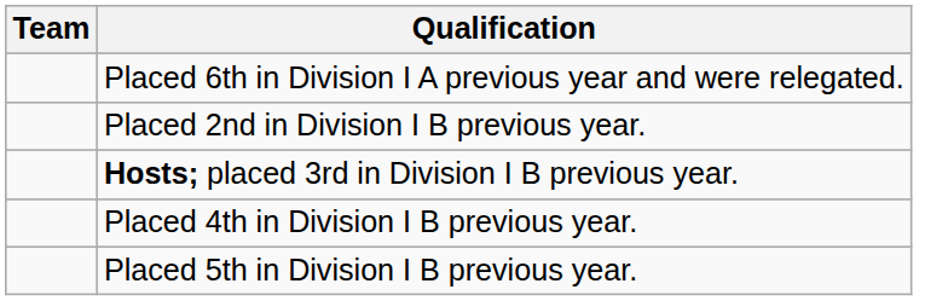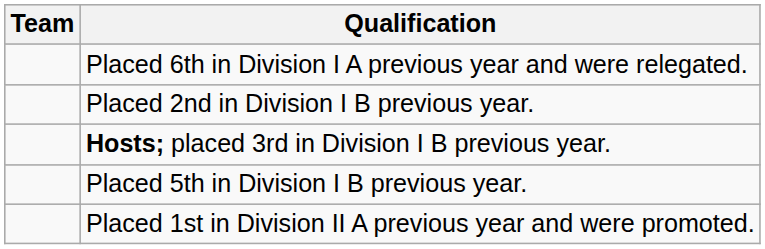- row: Placed 4th in Division I B previous year.
+ row: Placed 1st in Division II A previous year and were promoted.
